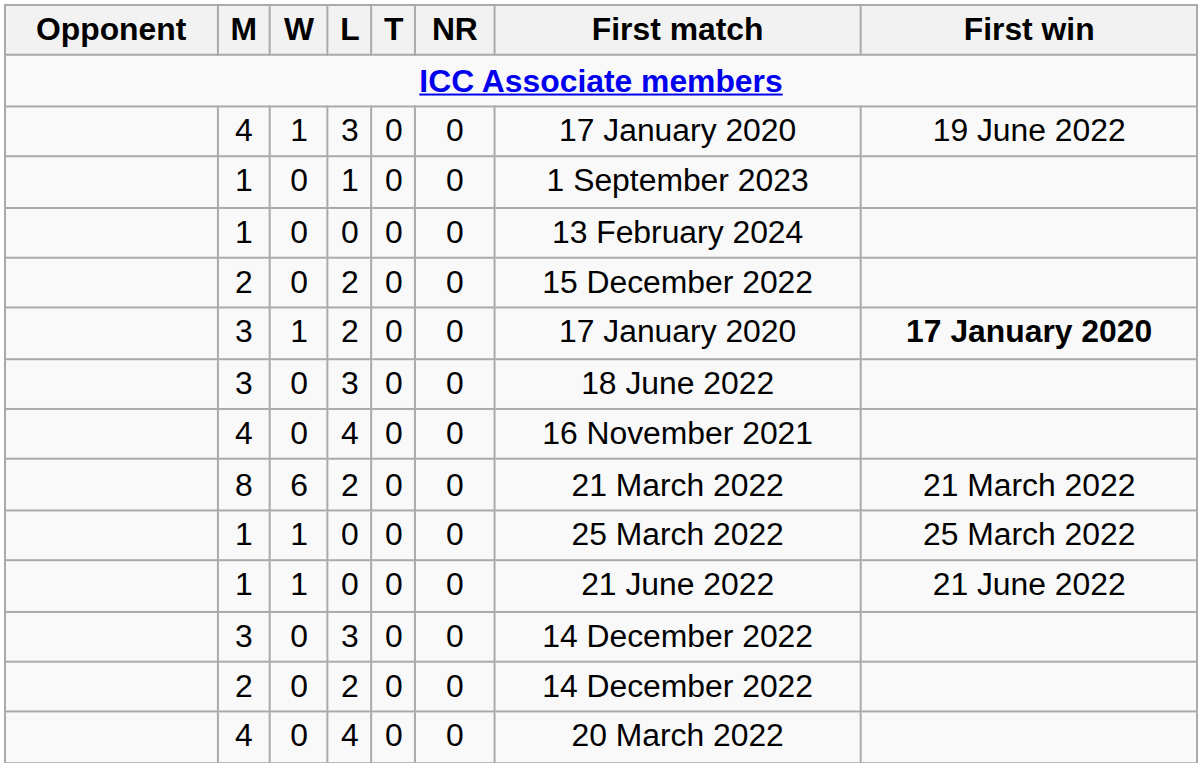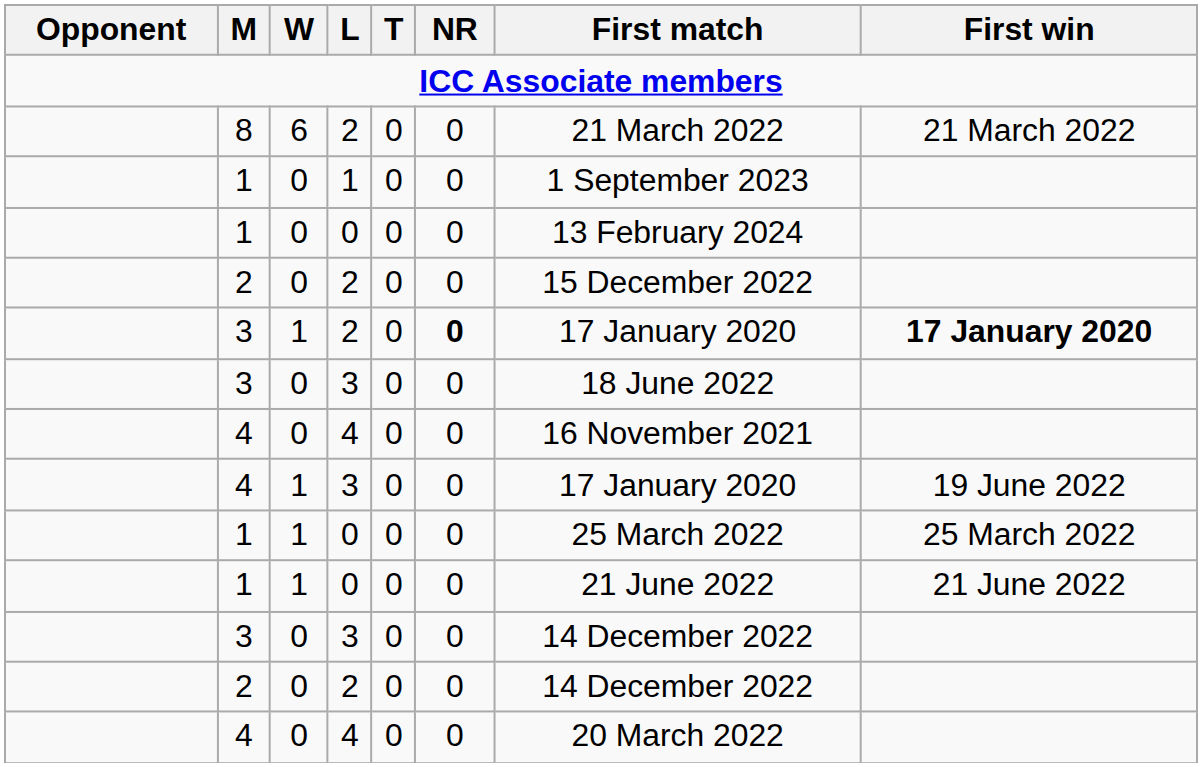rows swapped: 8 <-> 4 / 3
3 / 2 | NR: normal -> bold
